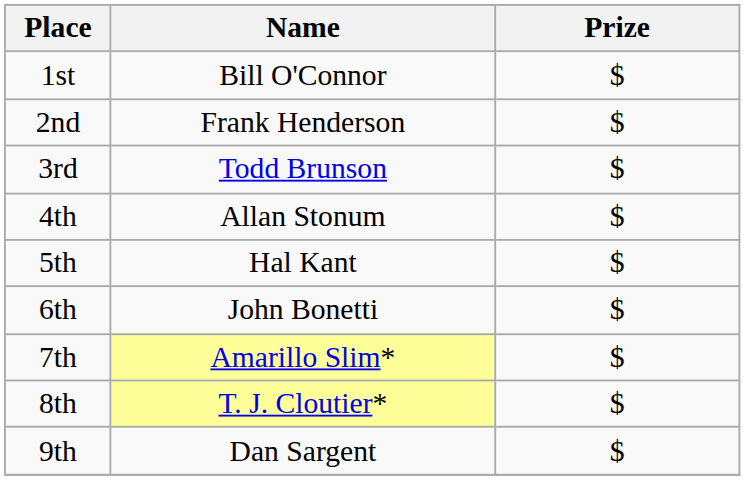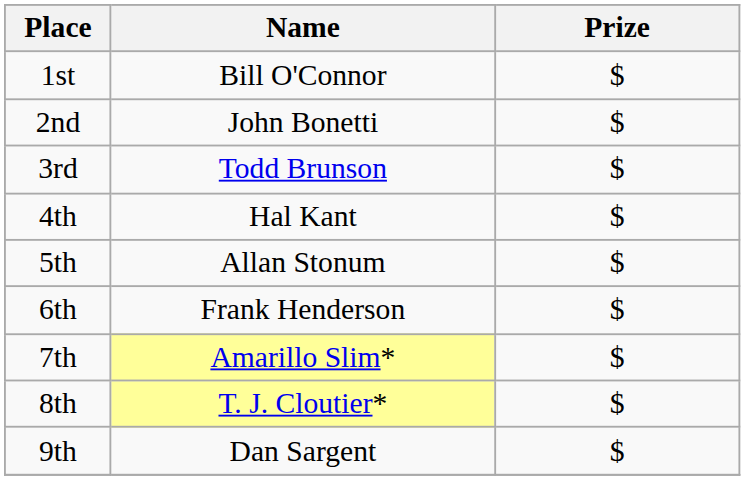2nd | Name: Frank Henderson -> John Bonetti
4th | Name: Allan Stonum -> Hal Kant
5th | Name: Hal Kant -> Allan Stonum
6th | Name: John Bonetti -> Frank Henderson
